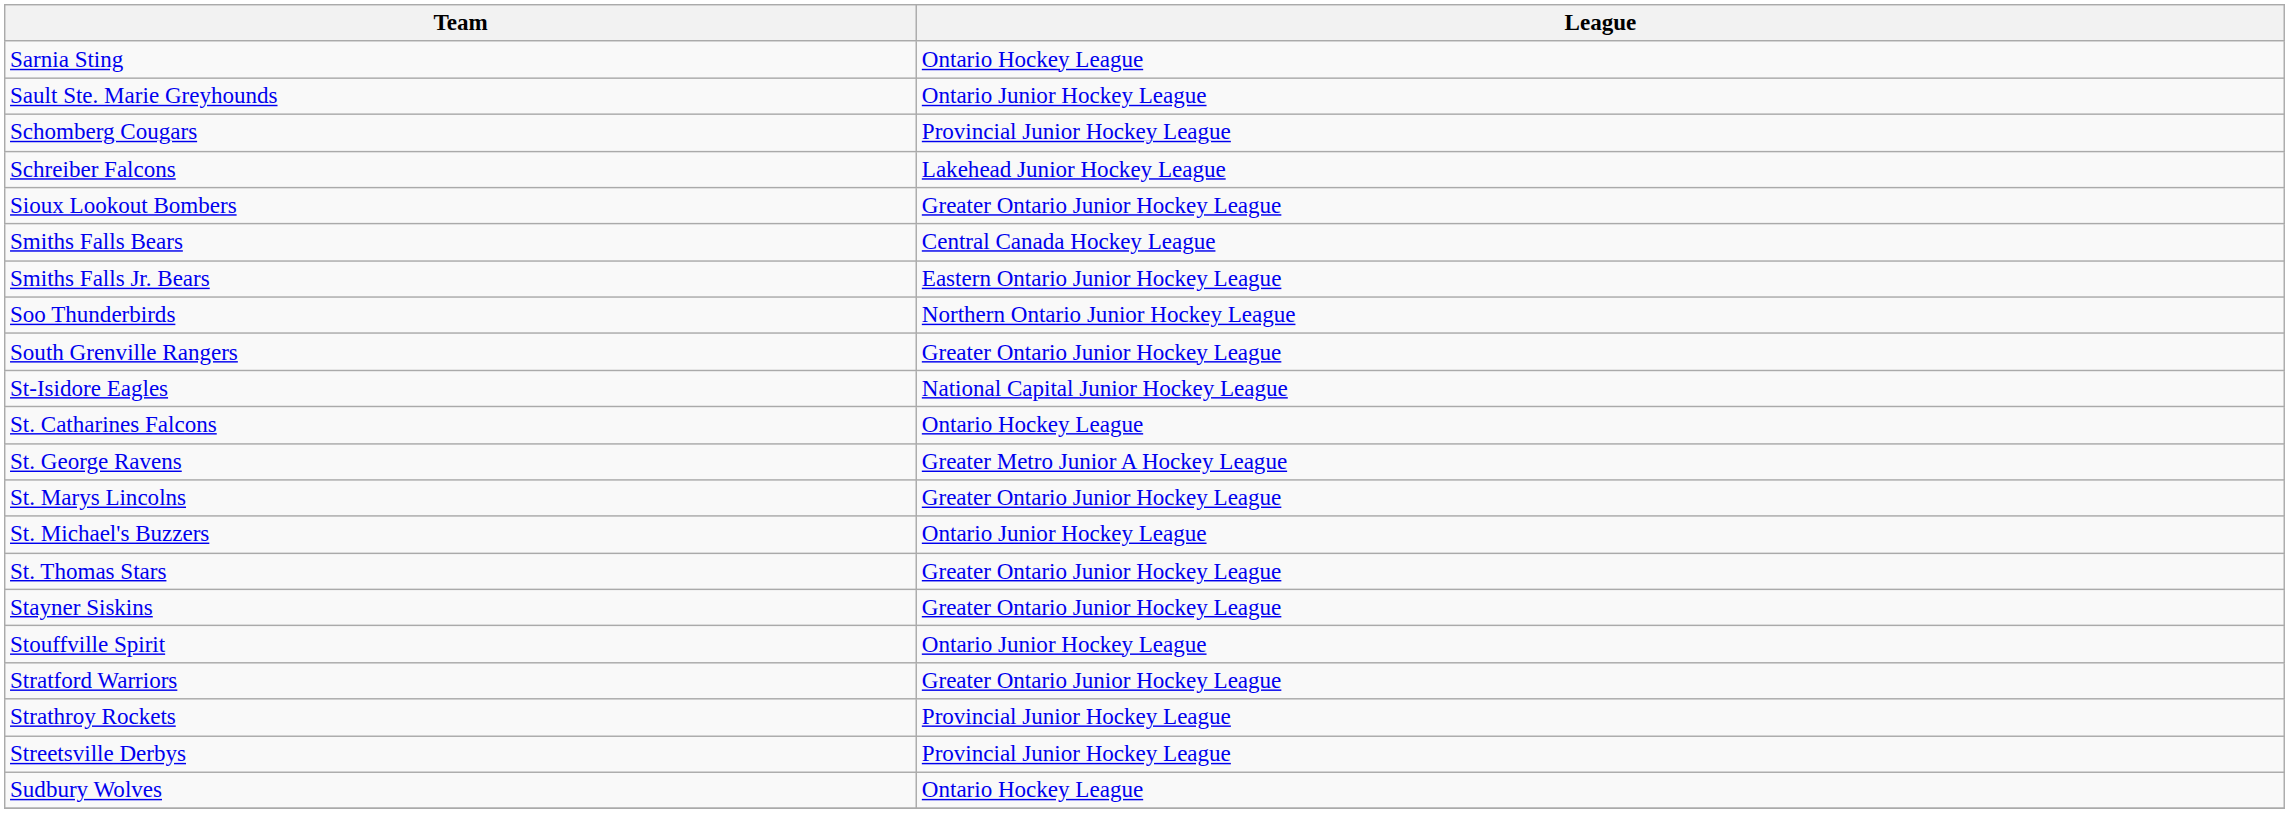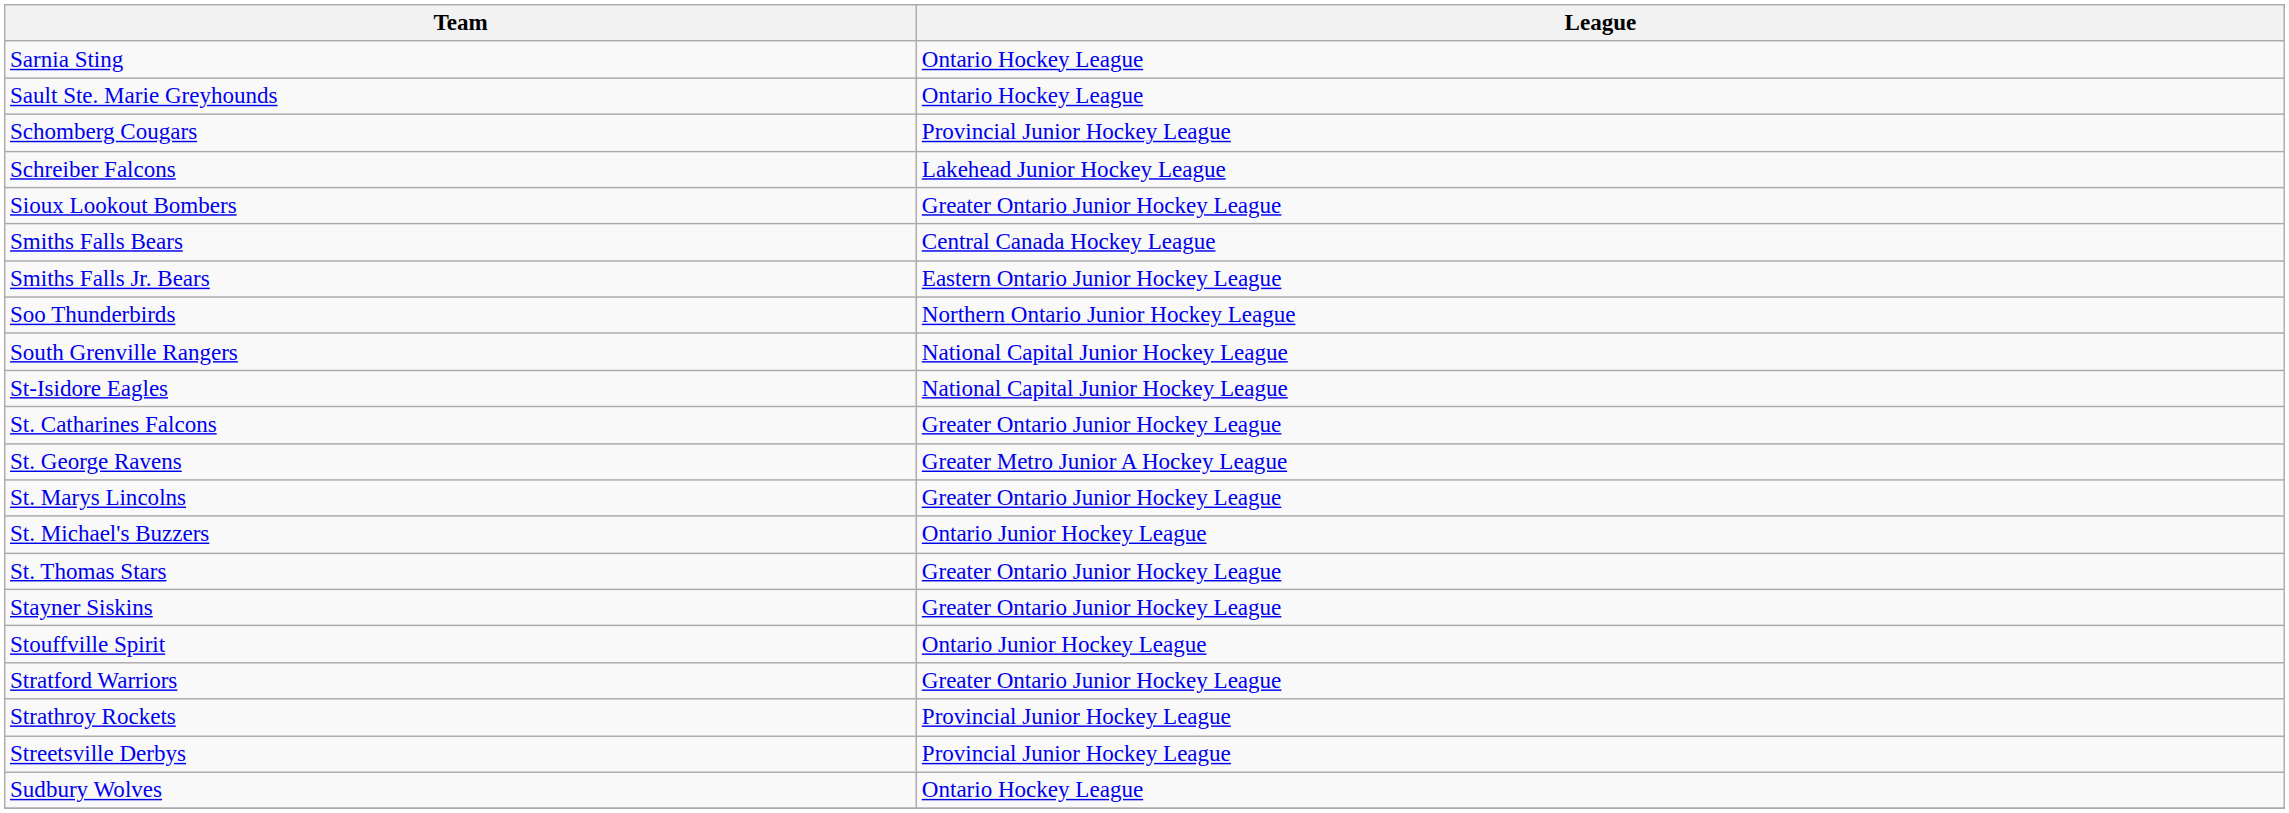Sault Ste. Marie Greyhounds | League: Ontario Junior Hockey League -> Ontario Hockey League
South Grenville Rangers | League: Greater Ontario Junior Hockey League -> National Capital Junior Hockey League
St. Catharines Falcons | League: Ontario Hockey League -> Greater Ontario Junior Hockey League
